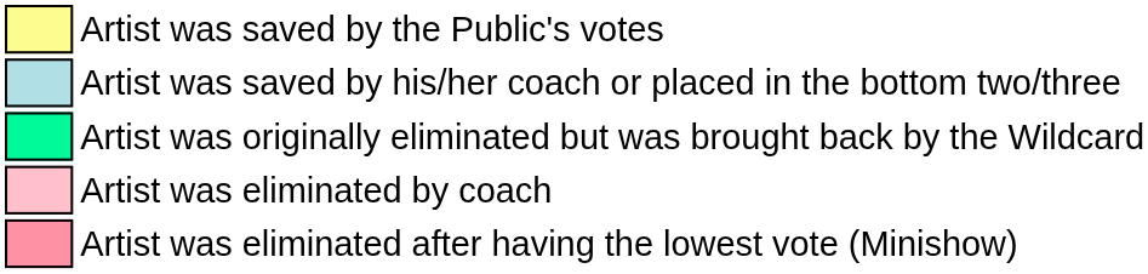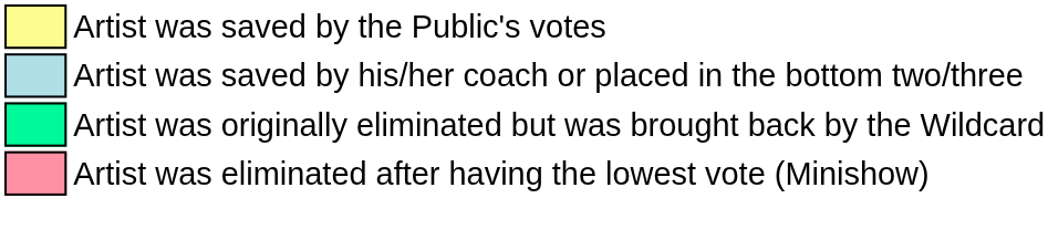- row: Artist was eliminated by coach
